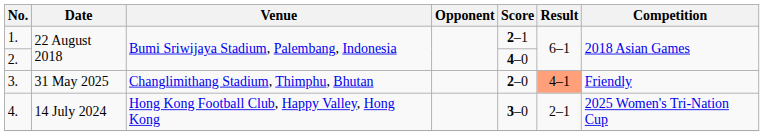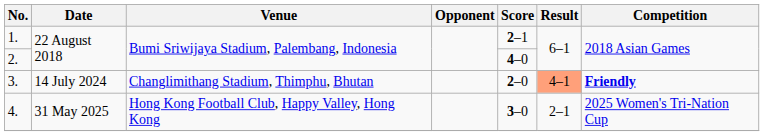3. | Date: 31 May 2025 -> 14 July 2024
3. | Competition: normal -> bold
4. | Date: 14 July 2024 -> 31 May 2025
